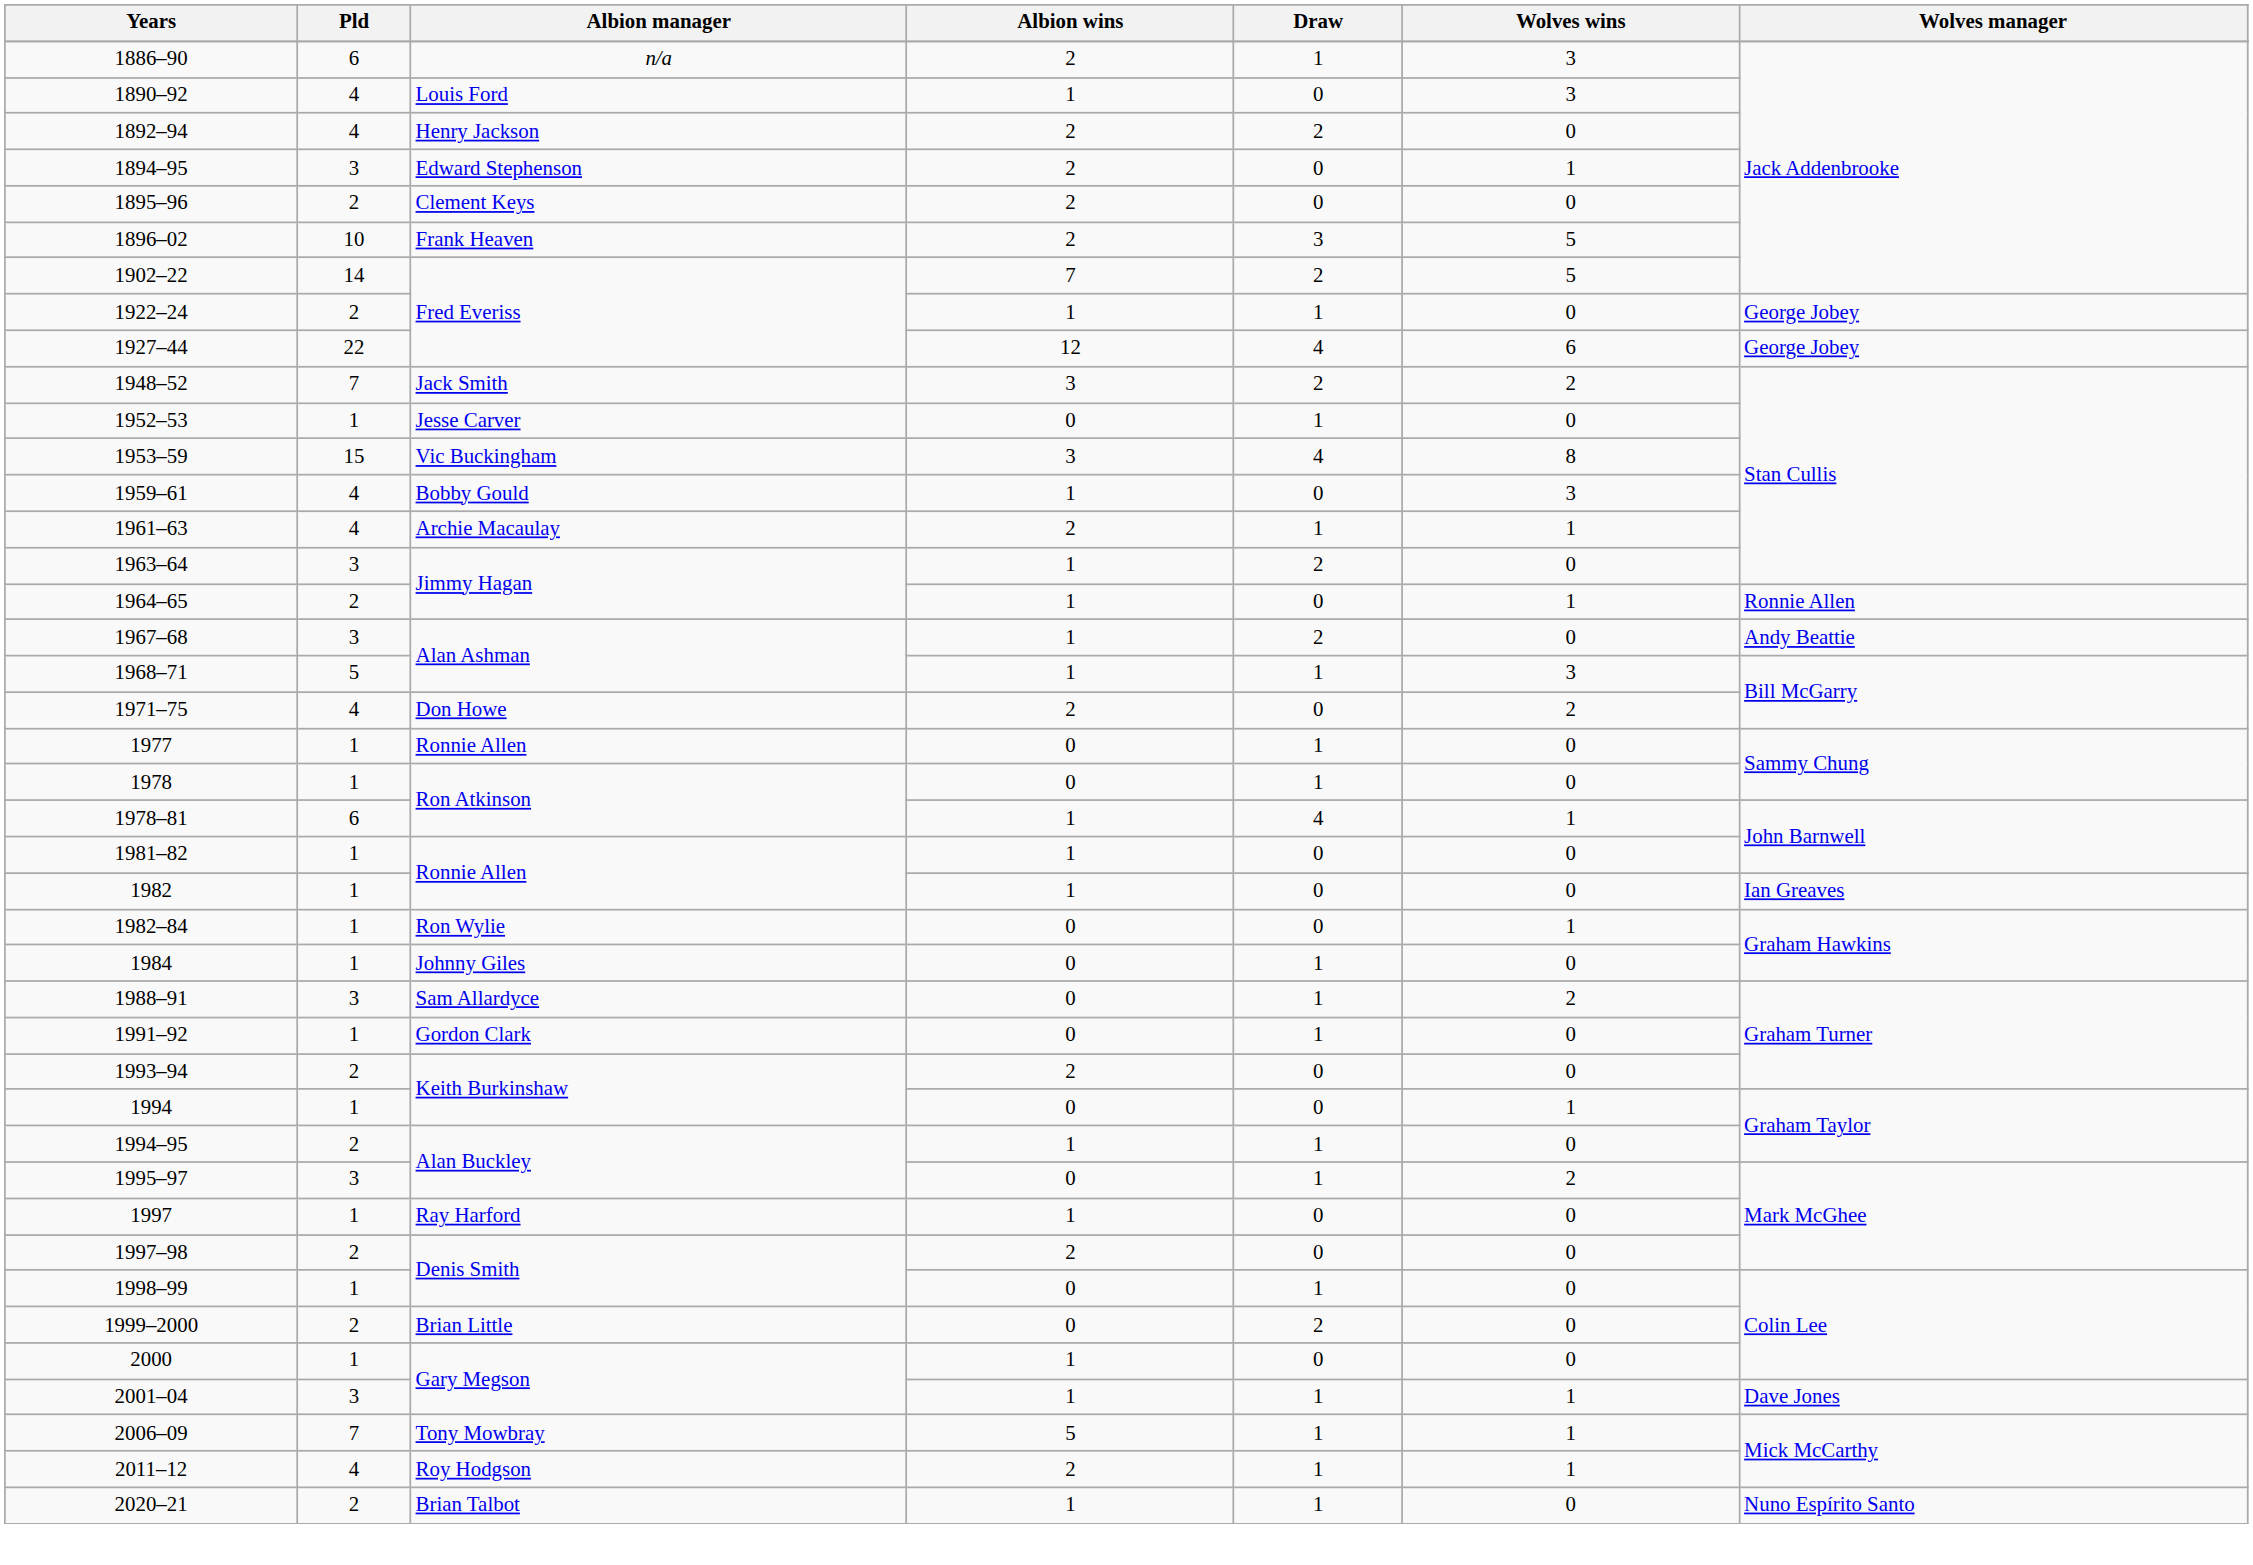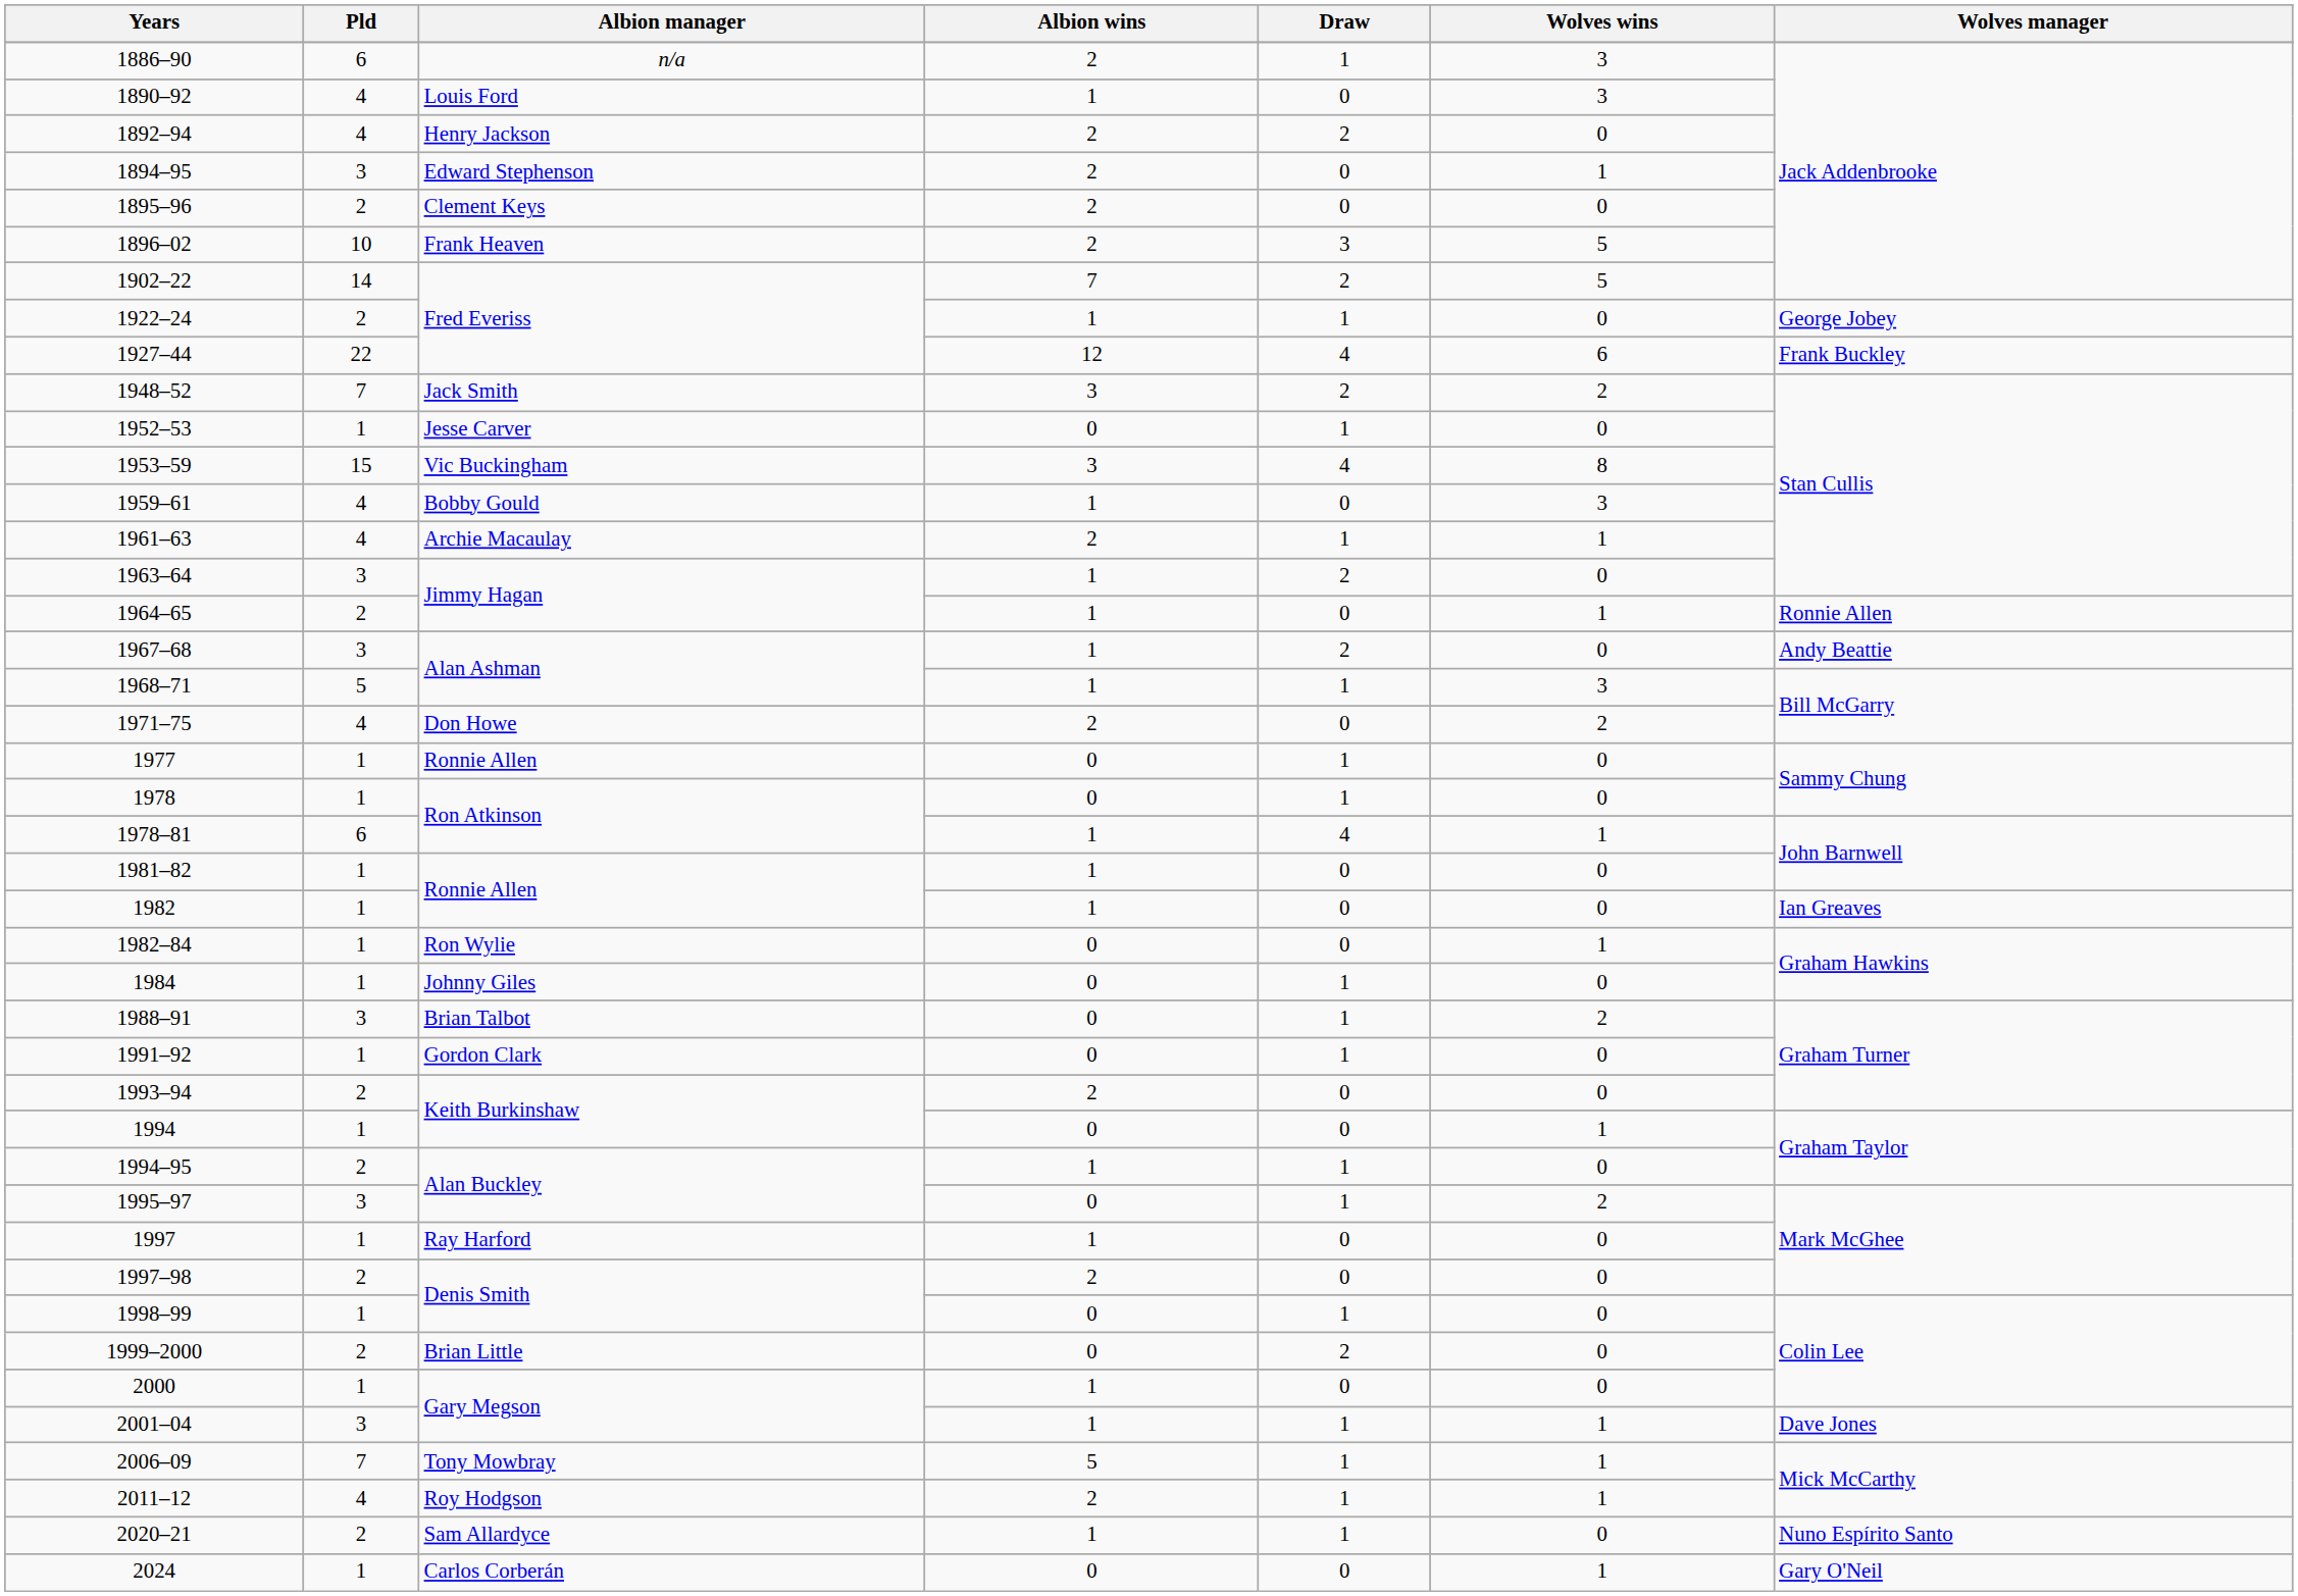1927–44 | Wolves manager: George Jobey -> Frank Buckley
1988–91 | Albion manager: Sam Allardyce -> Brian Talbot
2020–21 | Albion manager: Brian Talbot -> Sam Allardyce
+ row: 2024 | 1 | Carlos Corberán | 0 | 0 | 1 | Gary O'Neil
